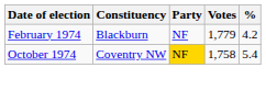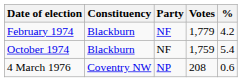October 1974 | Constituency: Coventry NW -> Blackburn
October 1974 | Party: gold background -> no background
October 1974 | Votes: 1,758 -> 1,759
+ row: 4 March 1976 | Coventry NW | NP | 208 | 0.6
